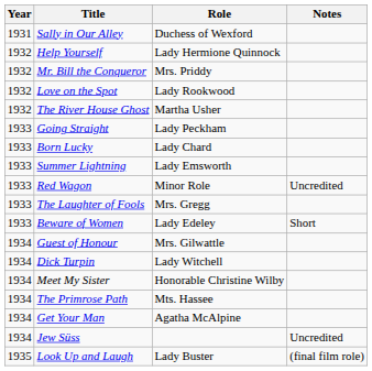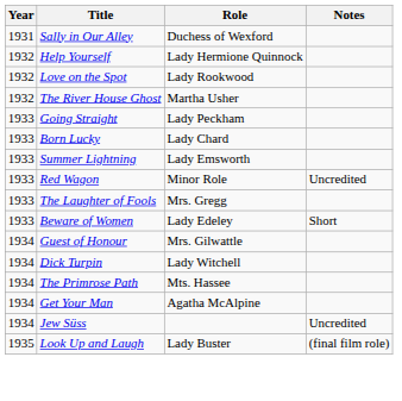- row: 1932 | Mr. Bill the Conqueror | Mrs. Priddy
- row: 1934 | Meet My Sister | Honorable Christine Wilby
